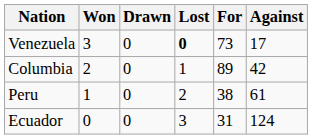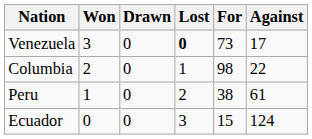Columbia | For: 89 -> 98
Columbia | Against: 42 -> 22
Ecuador | For: 31 -> 15
